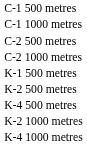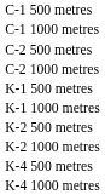+ row: K-1 1000 metres
rows swapped: K-2 1000 metres <-> K-4 500 metres
